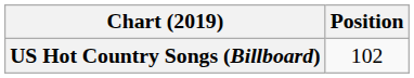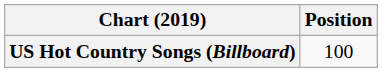US Hot Country Songs (Billboard) | Position: 102 -> 100
